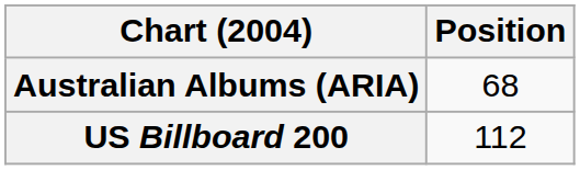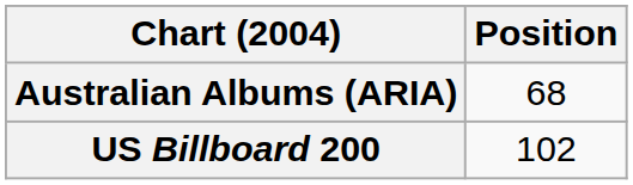US Billboard 200 | Position: 112 -> 102
